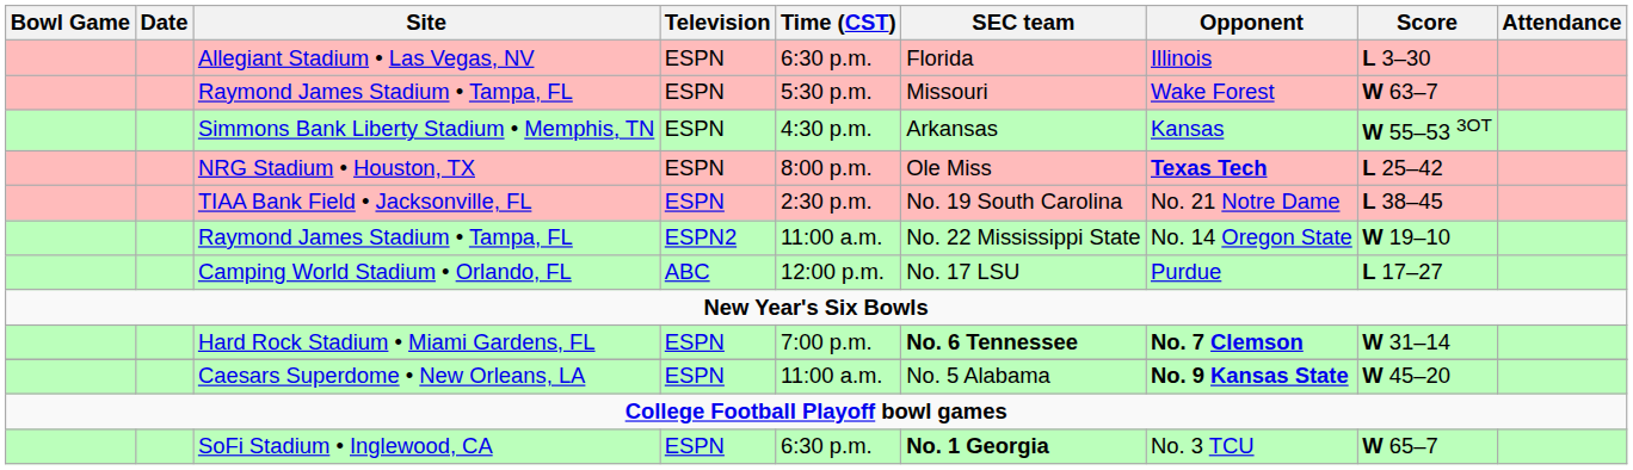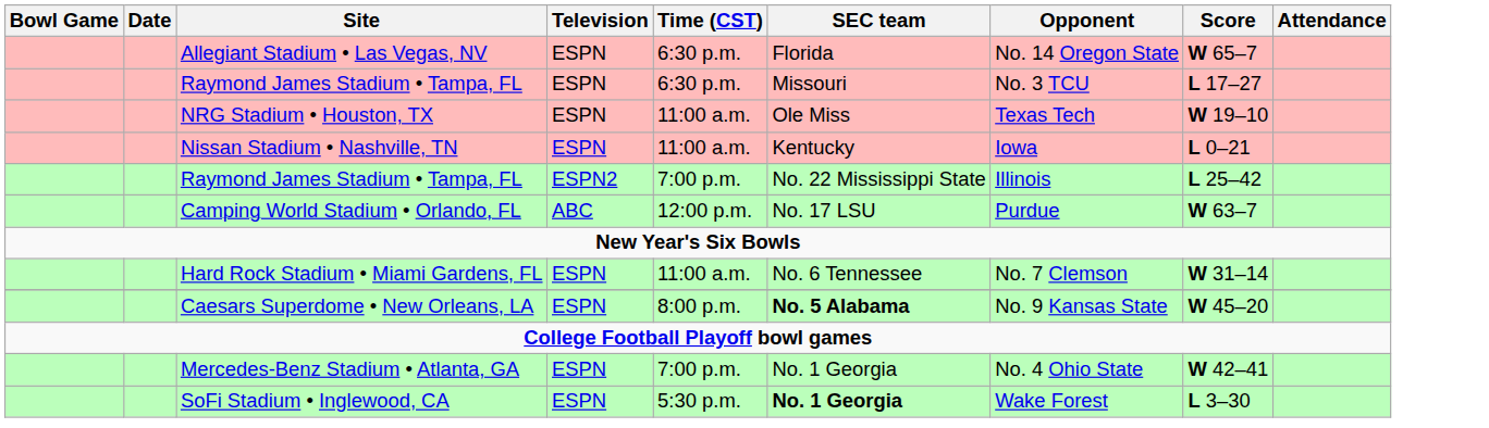Allegiant Stadium • Las Vegas, NV | Opponent: Illinois -> No. 14 Oregon State
Allegiant Stadium • Las Vegas, NV | Score: L 3–30 -> W 65–7
Raymond James Stadium • Tampa, FL / ESPN | Time (CST): 5:30 p.m. -> 6:30 p.m.
Raymond James Stadium • Tampa, FL / ESPN | Opponent: Wake Forest -> No. 3 TCU
Raymond James Stadium • Tampa, FL / ESPN | Score: W 63–7 -> L 17–27
- row: Simmons Bank Liberty Stadium • Memphis, TN | ESPN | 4:30 p.m. | Arkansas | Kansas | W 55–53 3OT
NRG Stadium • Houston, TX | Time (CST): 8:00 p.m. -> 11:00 a.m.
NRG Stadium • Houston, TX | Opponent: bold -> normal
NRG Stadium • Houston, TX | Score: L 25–42 -> W 19–10
- row: TIAA Bank Field • Jacksonville, FL | ESPN | 2:30 p.m. | No. 19 South Carolina | No. 21 Notre Dame | L 38–45
+ row: Nissan Stadium • Nashville, TN | ESPN | 11:00 a.m. | Kentucky | Iowa | L 0–21
Raymond James Stadium • Tampa, FL / ESPN2 | Time (CST): 11:00 a.m. -> 7:00 p.m.
Raymond James Stadium • Tampa, FL / ESPN2 | Opponent: No. 14 Oregon State -> Illinois
Raymond James Stadium • Tampa, FL / ESPN2 | Score: W 19–10 -> L 25–42
Camping World Stadium • Orlando, FL | Score: L 17–27 -> W 63–7
Hard Rock Stadium • Miami Gardens, FL | Time (CST): 7:00 p.m. -> 11:00 a.m.
Hard Rock Stadium • Miami Gardens, FL | SEC team: bold -> normal
Hard Rock Stadium • Miami Gardens, FL | Opponent: bold -> normal
Caesars Superdome • New Orleans, LA | Time (CST): 11:00 a.m. -> 8:00 p.m.
Caesars Superdome • New Orleans, LA | SEC team: normal -> bold
Caesars Superdome • New Orleans, LA | Opponent: bold -> normal
+ row: Mercedes-Benz Stadium • Atlanta, GA | ESPN | 7:00 p.m. | No. 1 Georgia | No. 4 Ohio State | W 42–41
SoFi Stadium • Inglewood, CA | Time (CST): 6:30 p.m. -> 5:30 p.m.
SoFi Stadium • Inglewood, CA | Opponent: No. 3 TCU -> Wake Forest
SoFi Stadium • Inglewood, CA | Score: W 65–7 -> L 3–30
